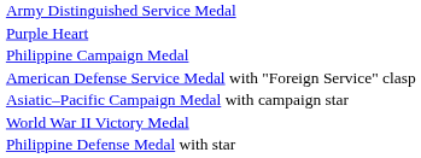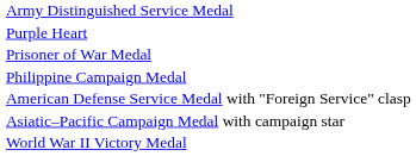+ row: Prisoner of War Medal
- row: Philippine Defense Medal with star
